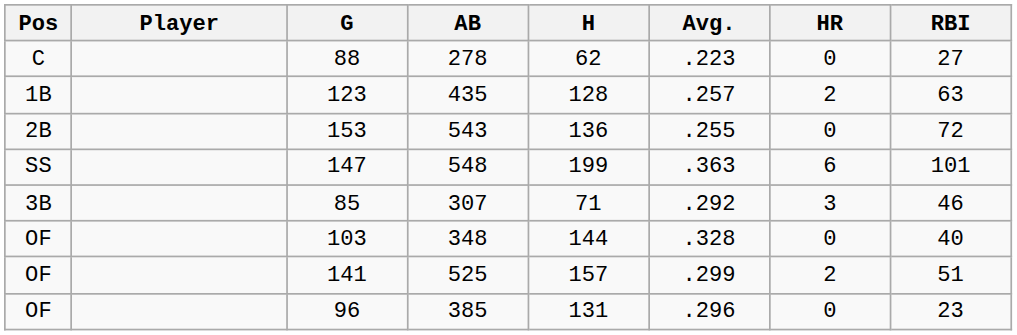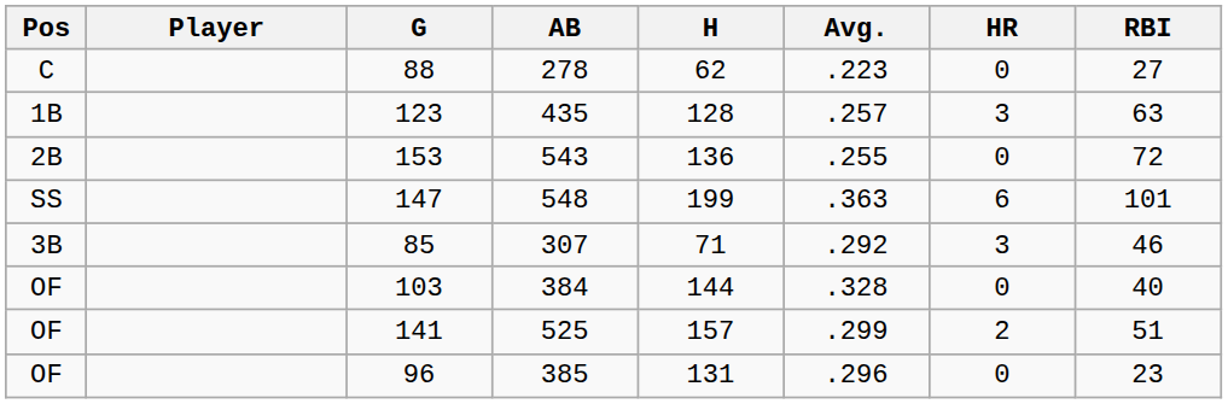123 | HR: 2 -> 3
103 | AB: 348 -> 384
